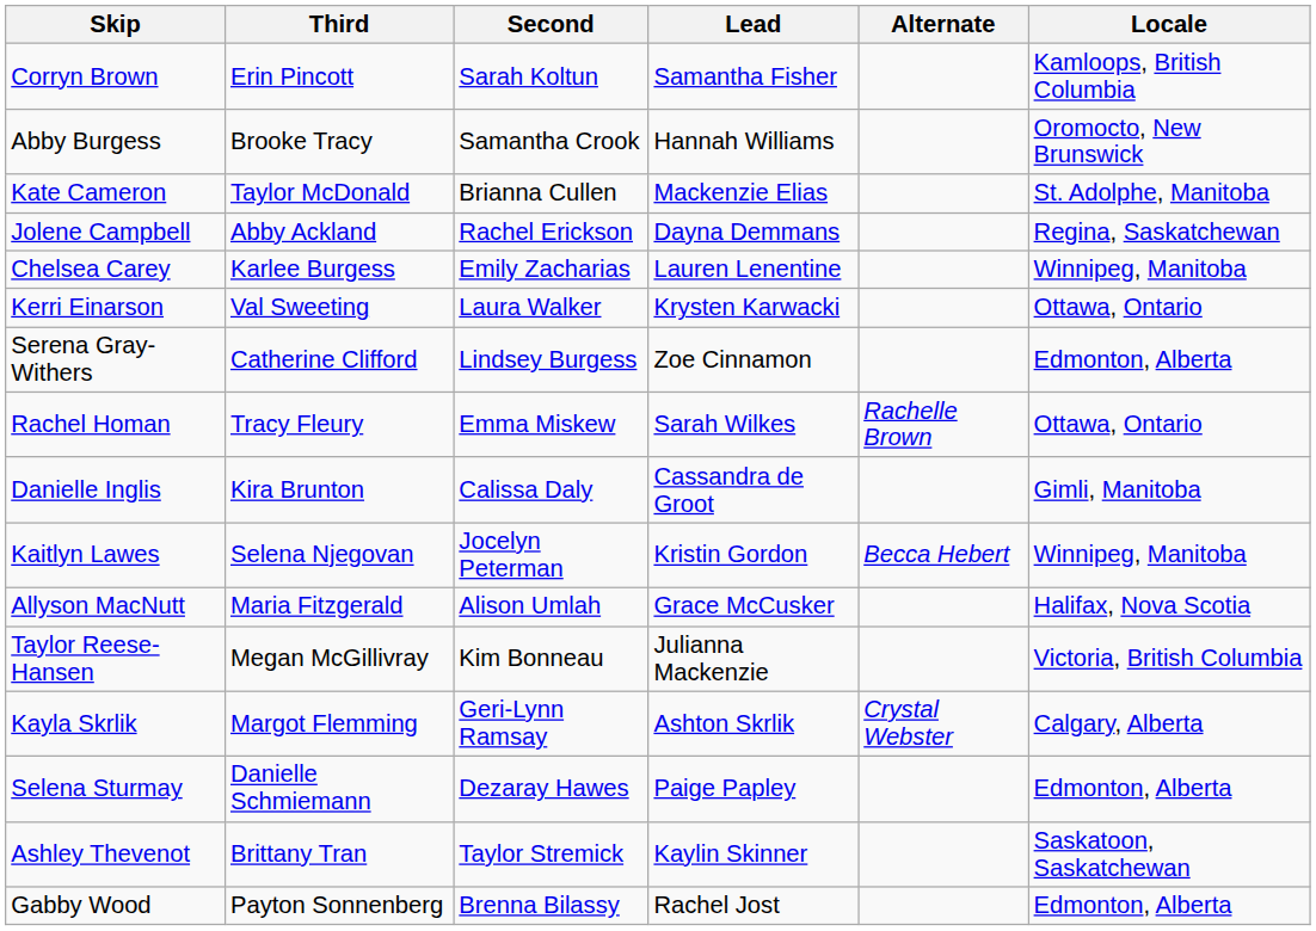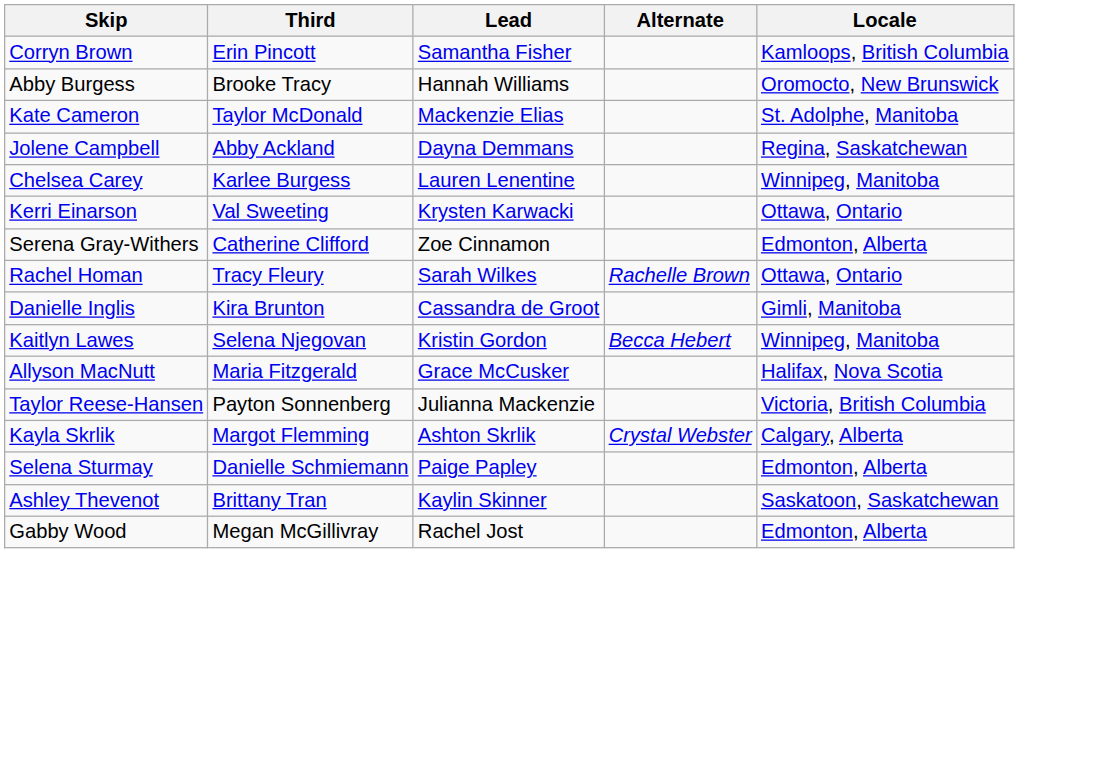- column: Second | Sarah Koltun | Samantha Crook | Brianna Cullen | Rachel Erickson | Emily Zacharias | Laura Walker | Lindsey Burgess | Emma Miskew | Calissa Daly | Jocelyn Peterman | Alison Umlah | Kim Bonneau | Geri-Lynn Ramsay | Dezaray Hawes | Taylor Stremick | Brenna Bilassy
Taylor Reese-Hansen | Third: Megan McGillivray -> Payton Sonnenberg
Gabby Wood | Third: Payton Sonnenberg -> Megan McGillivray
